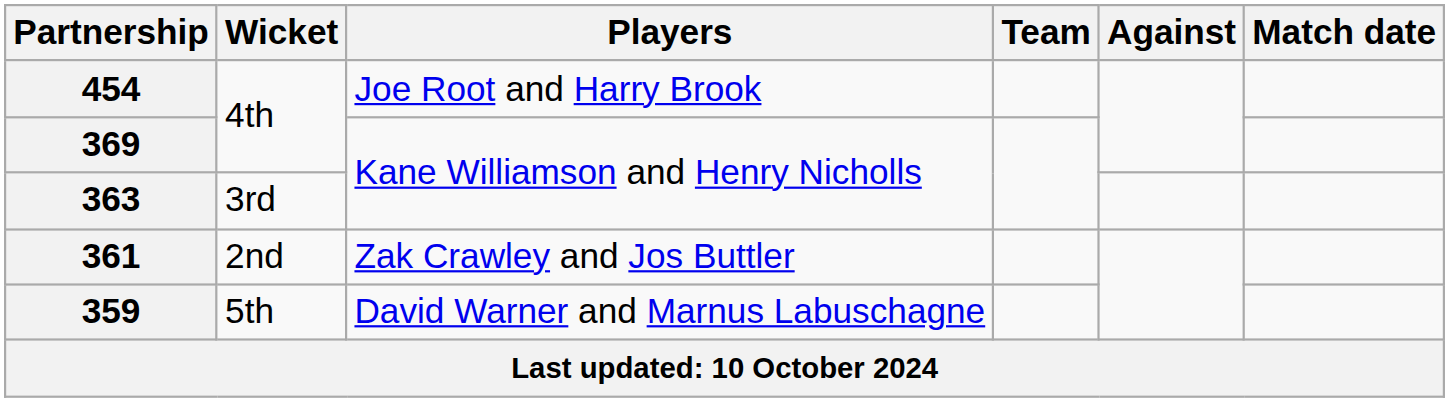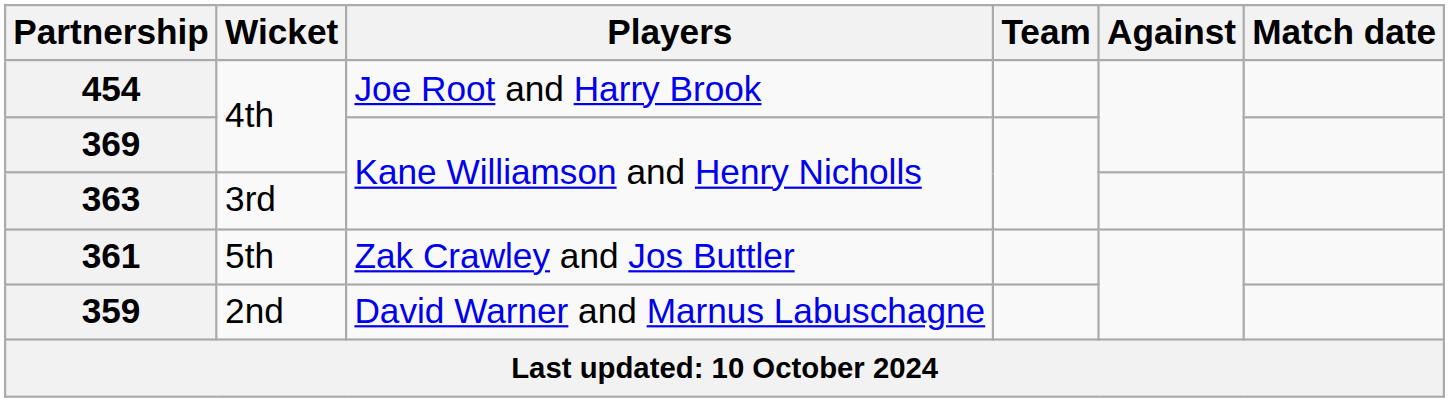361 | Wicket: 2nd -> 5th
359 | Wicket: 5th -> 2nd
